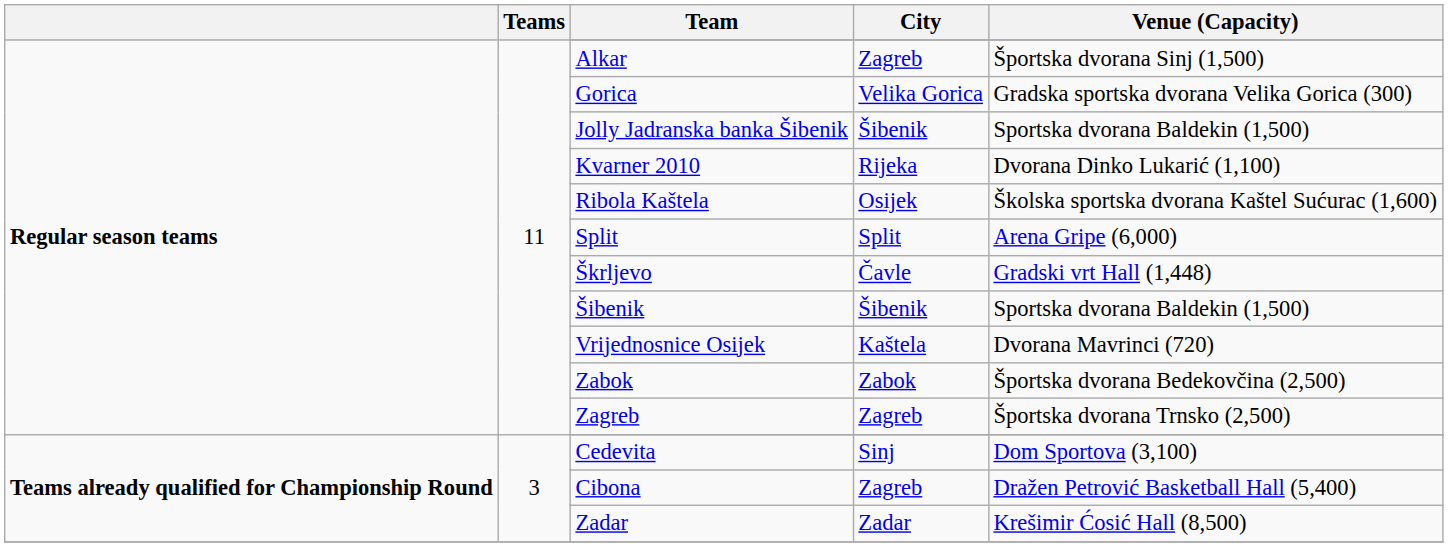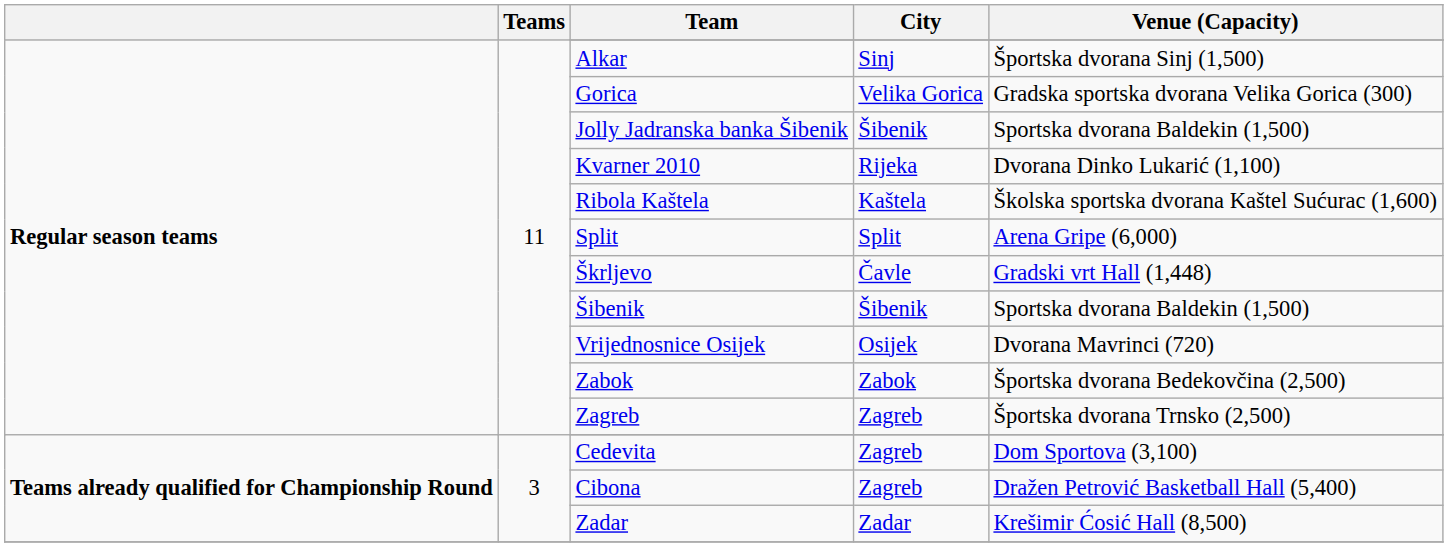Alkar | City: Zagreb -> Sinj
Ribola Kaštela | City: Osijek -> Kaštela
Vrijednosnice Osijek | City: Kaštela -> Osijek
Cedevita | City: Sinj -> Zagreb
